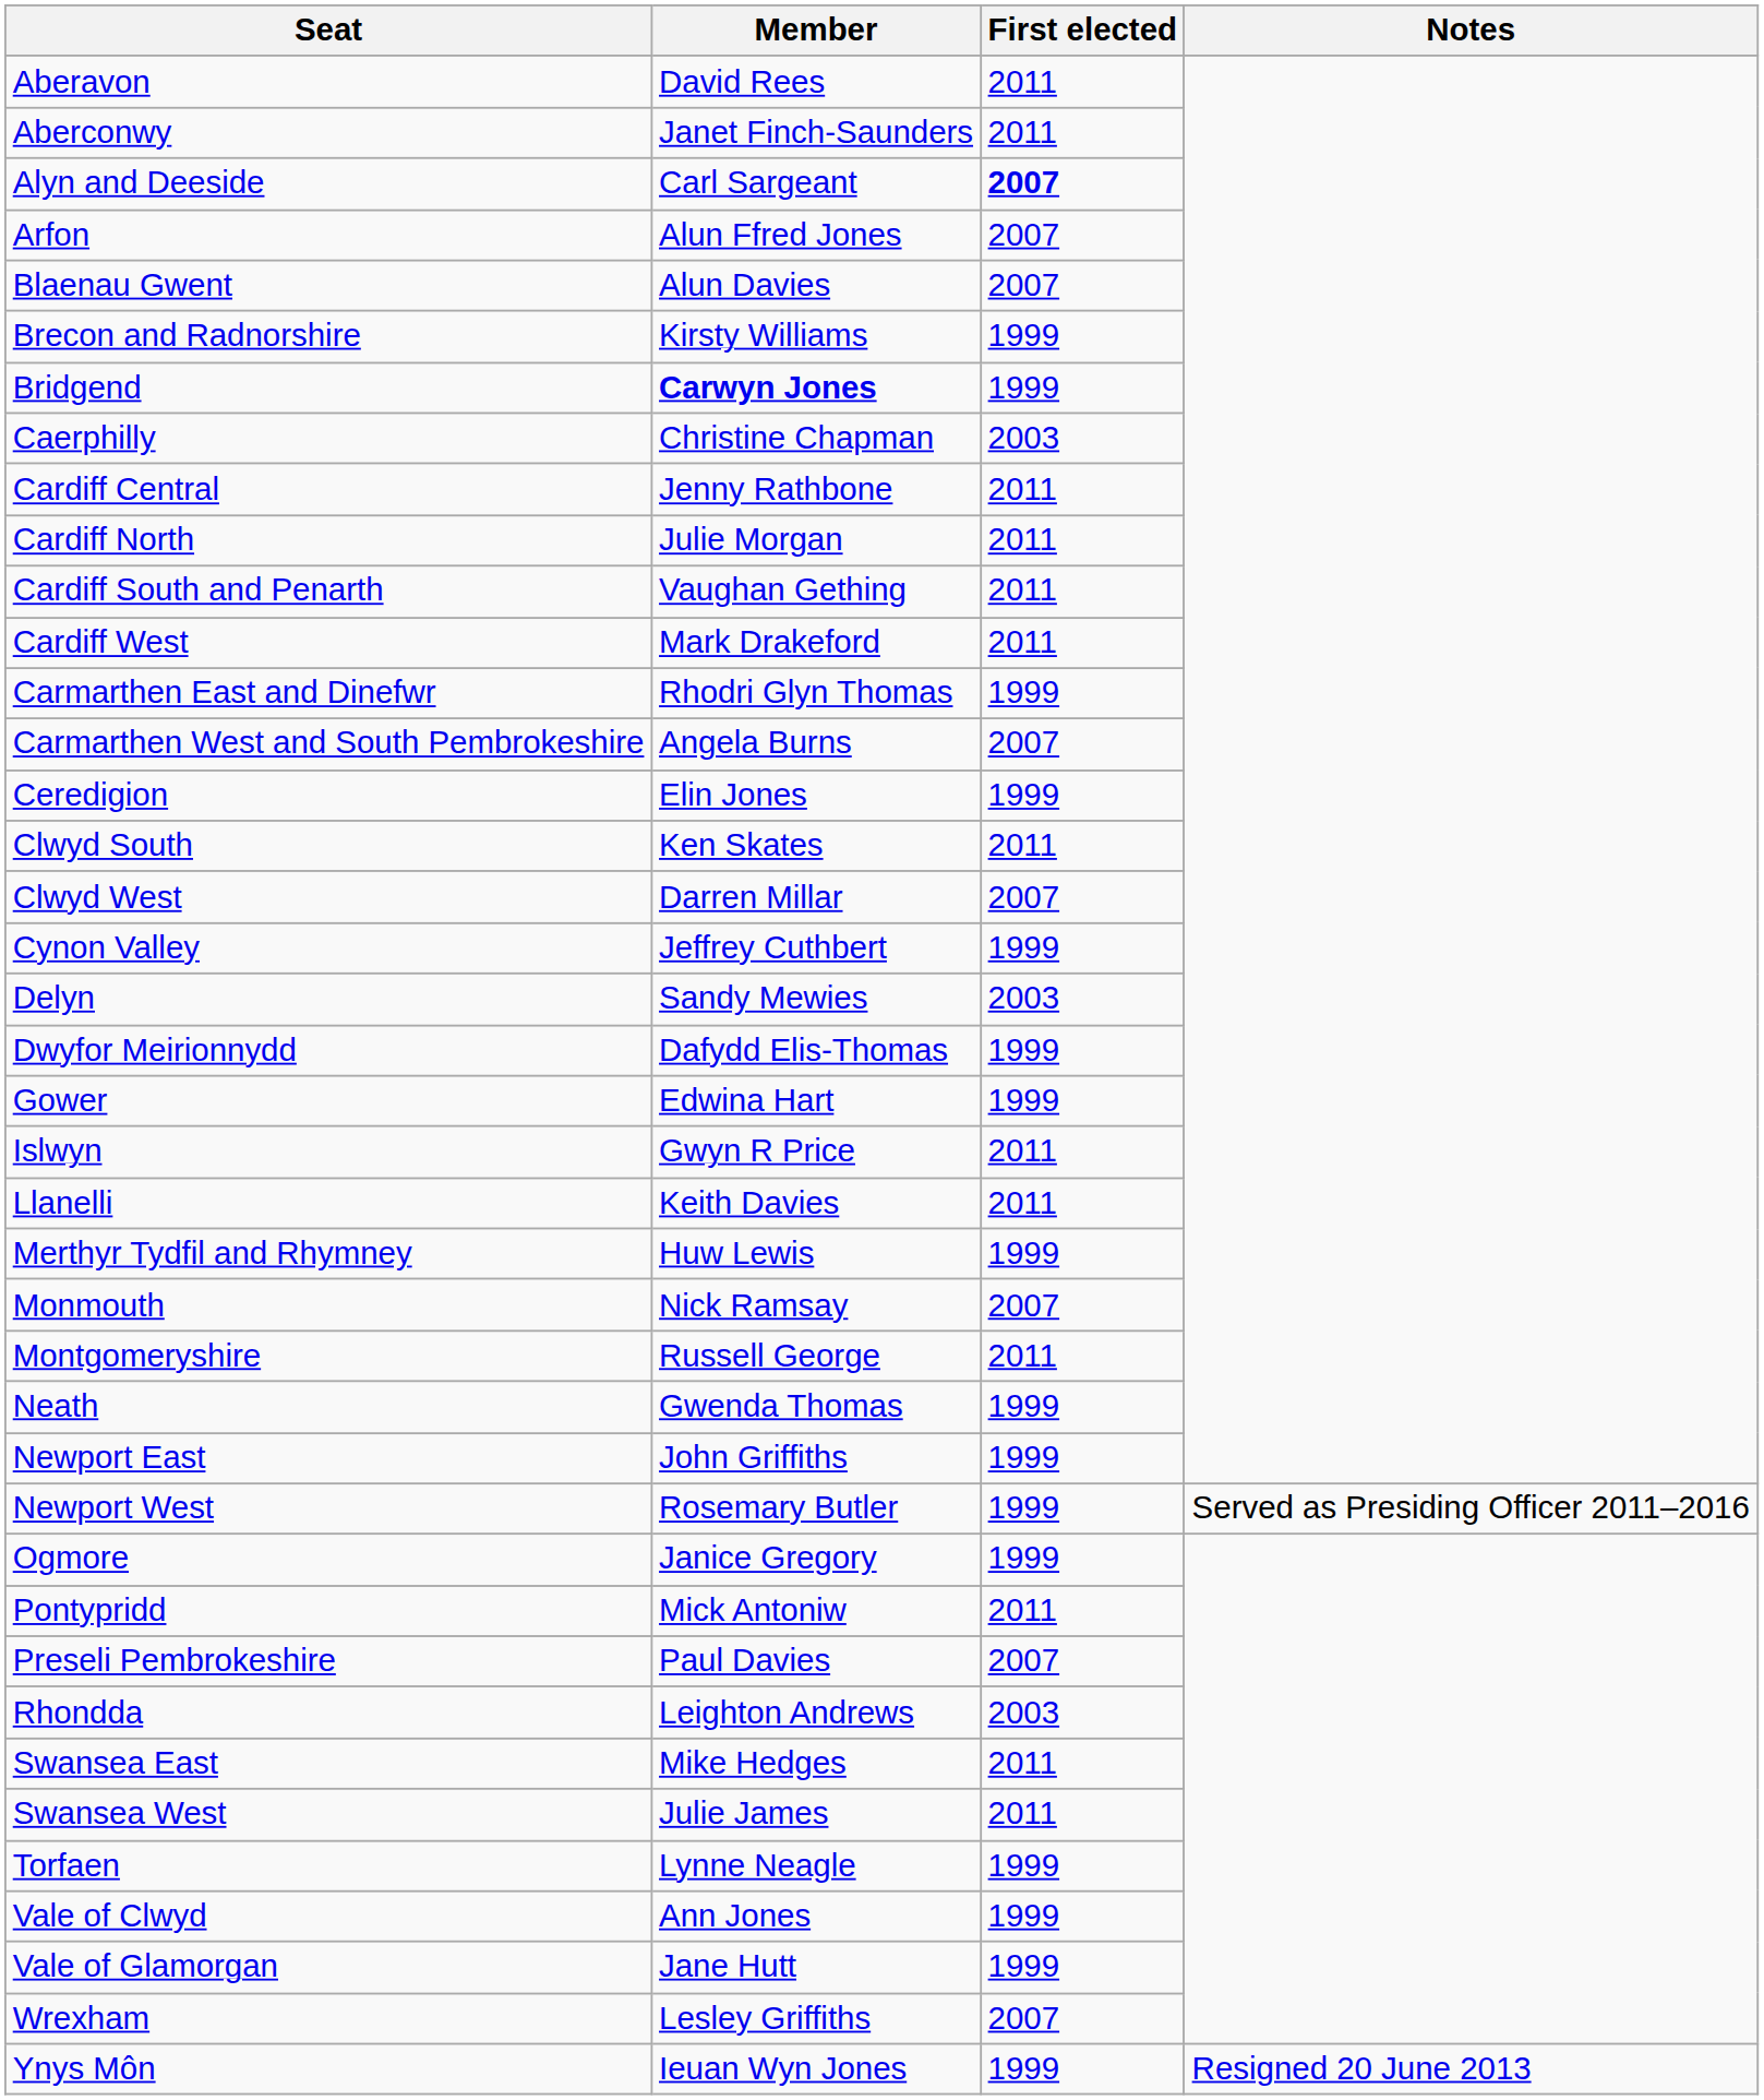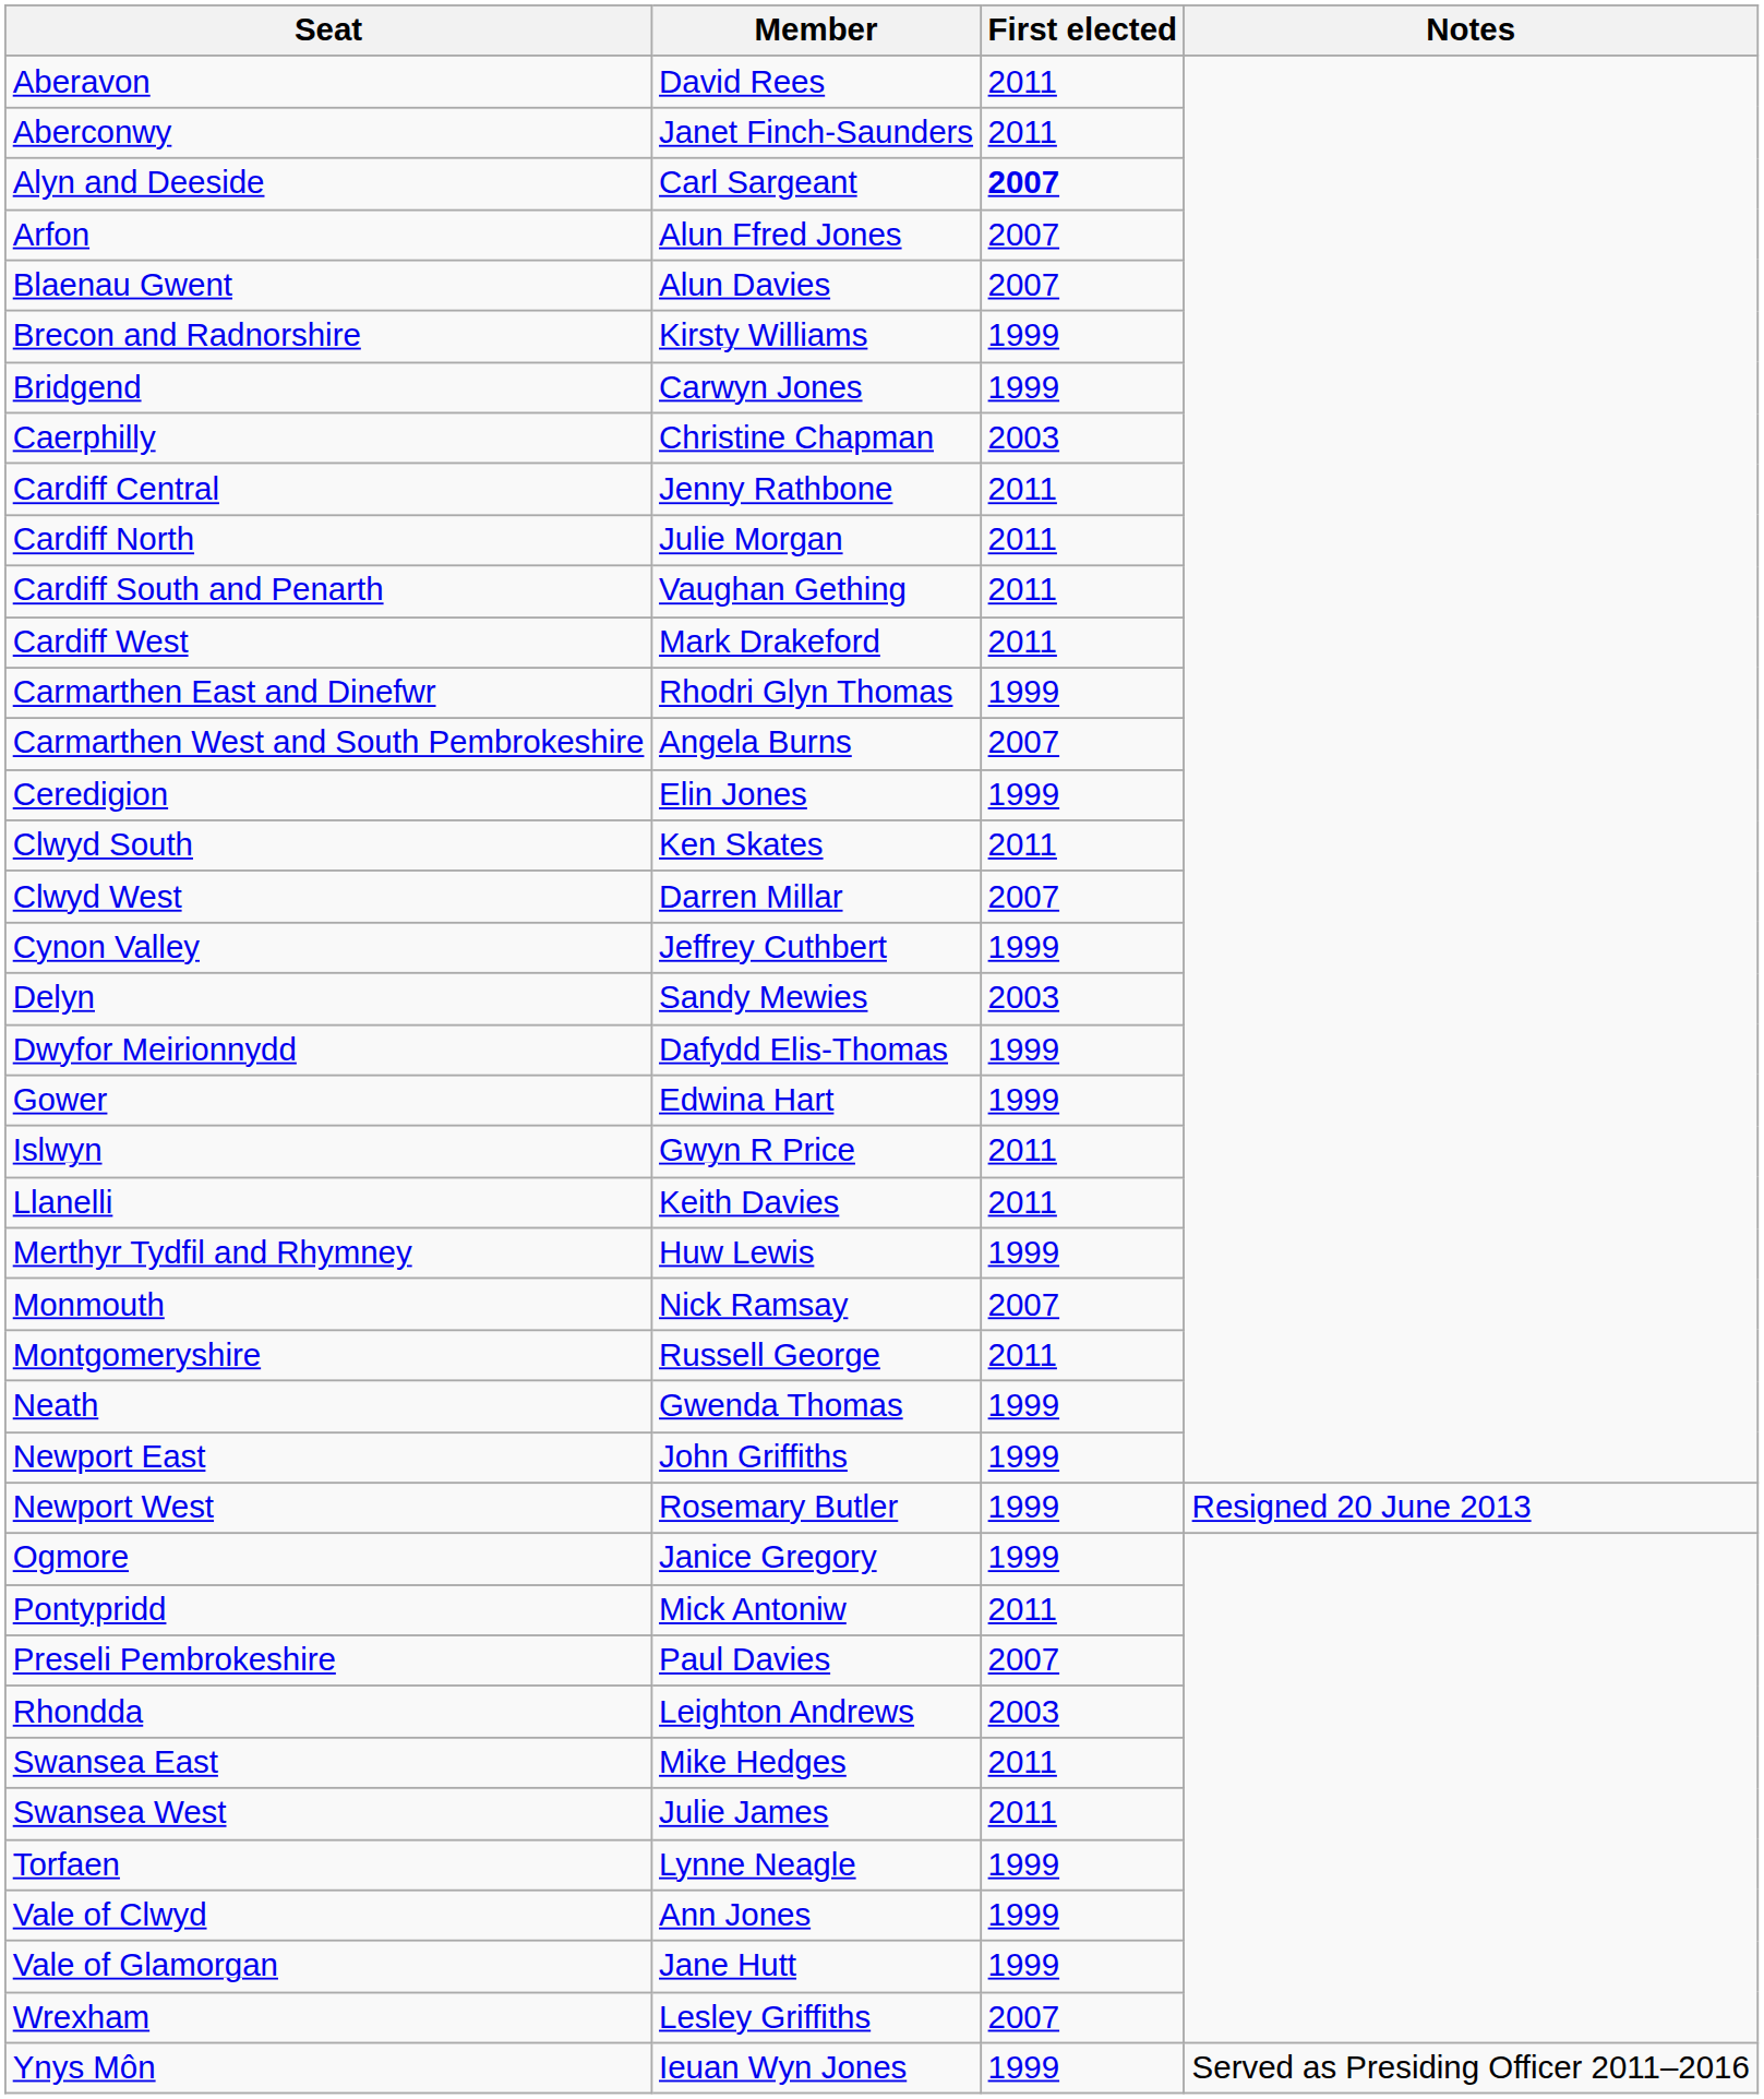Bridgend | Member: bold -> normal
Newport West | Notes: Served as Presiding Officer 2011–2016 -> Resigned 20 June 2013
Ynys Môn | Notes: Resigned 20 June 2013 -> Served as Presiding Officer 2011–2016
